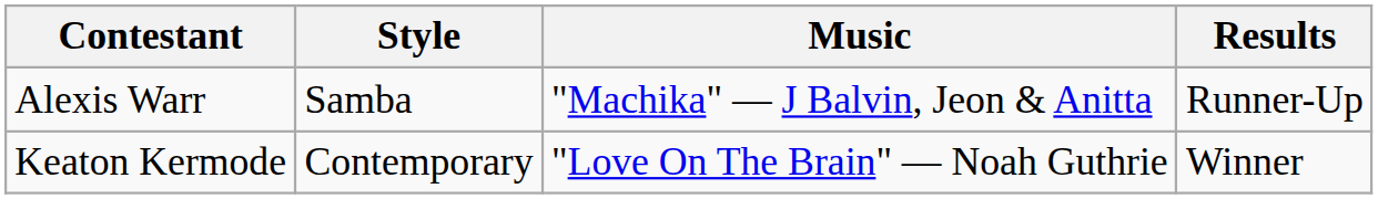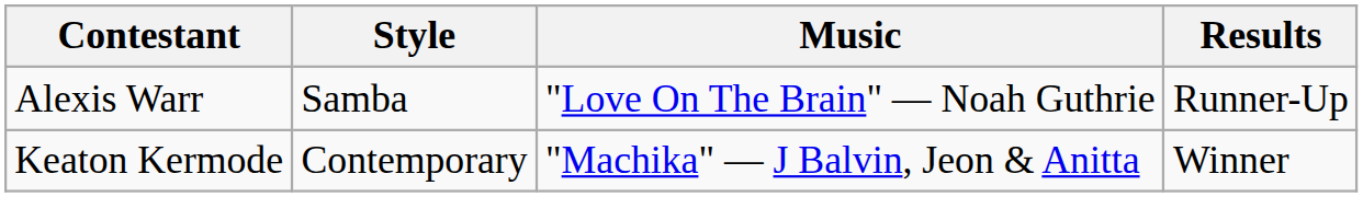Alexis Warr | Music: "Machika" — J Balvin, Jeon & Anitta -> "Love On The Brain" — Noah Guthrie
Keaton Kermode | Music: "Love On The Brain" — Noah Guthrie -> "Machika" — J Balvin, Jeon & Anitta
